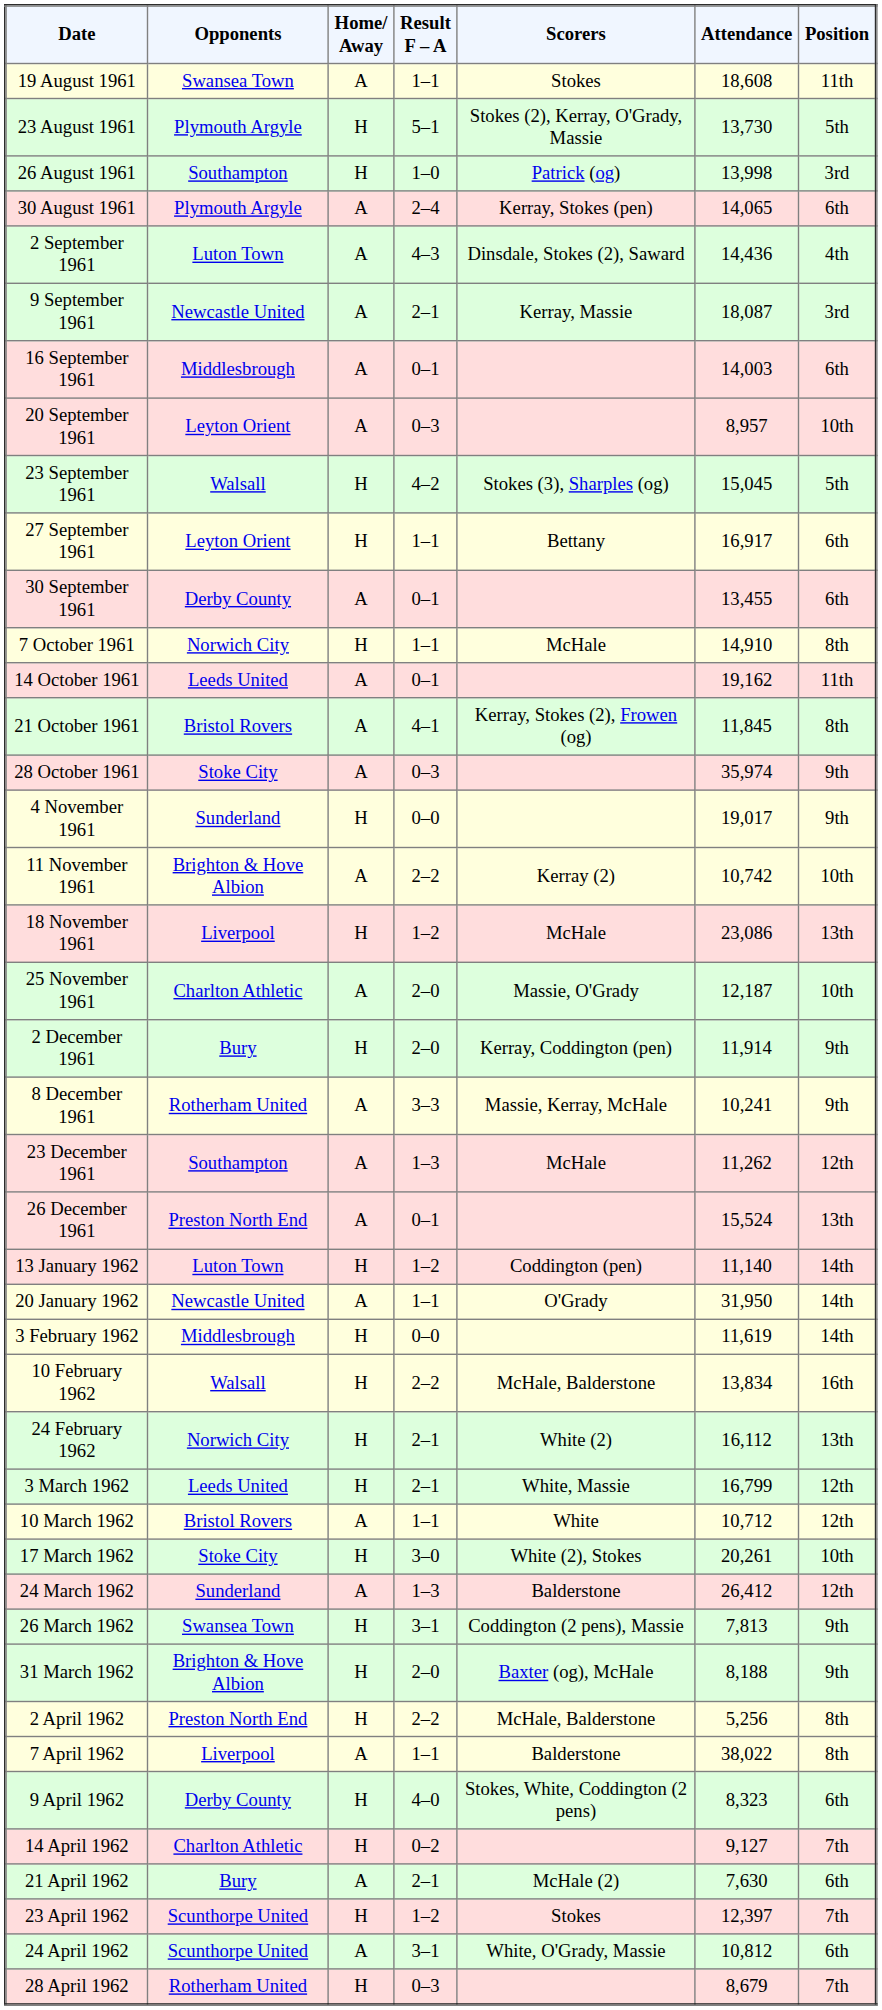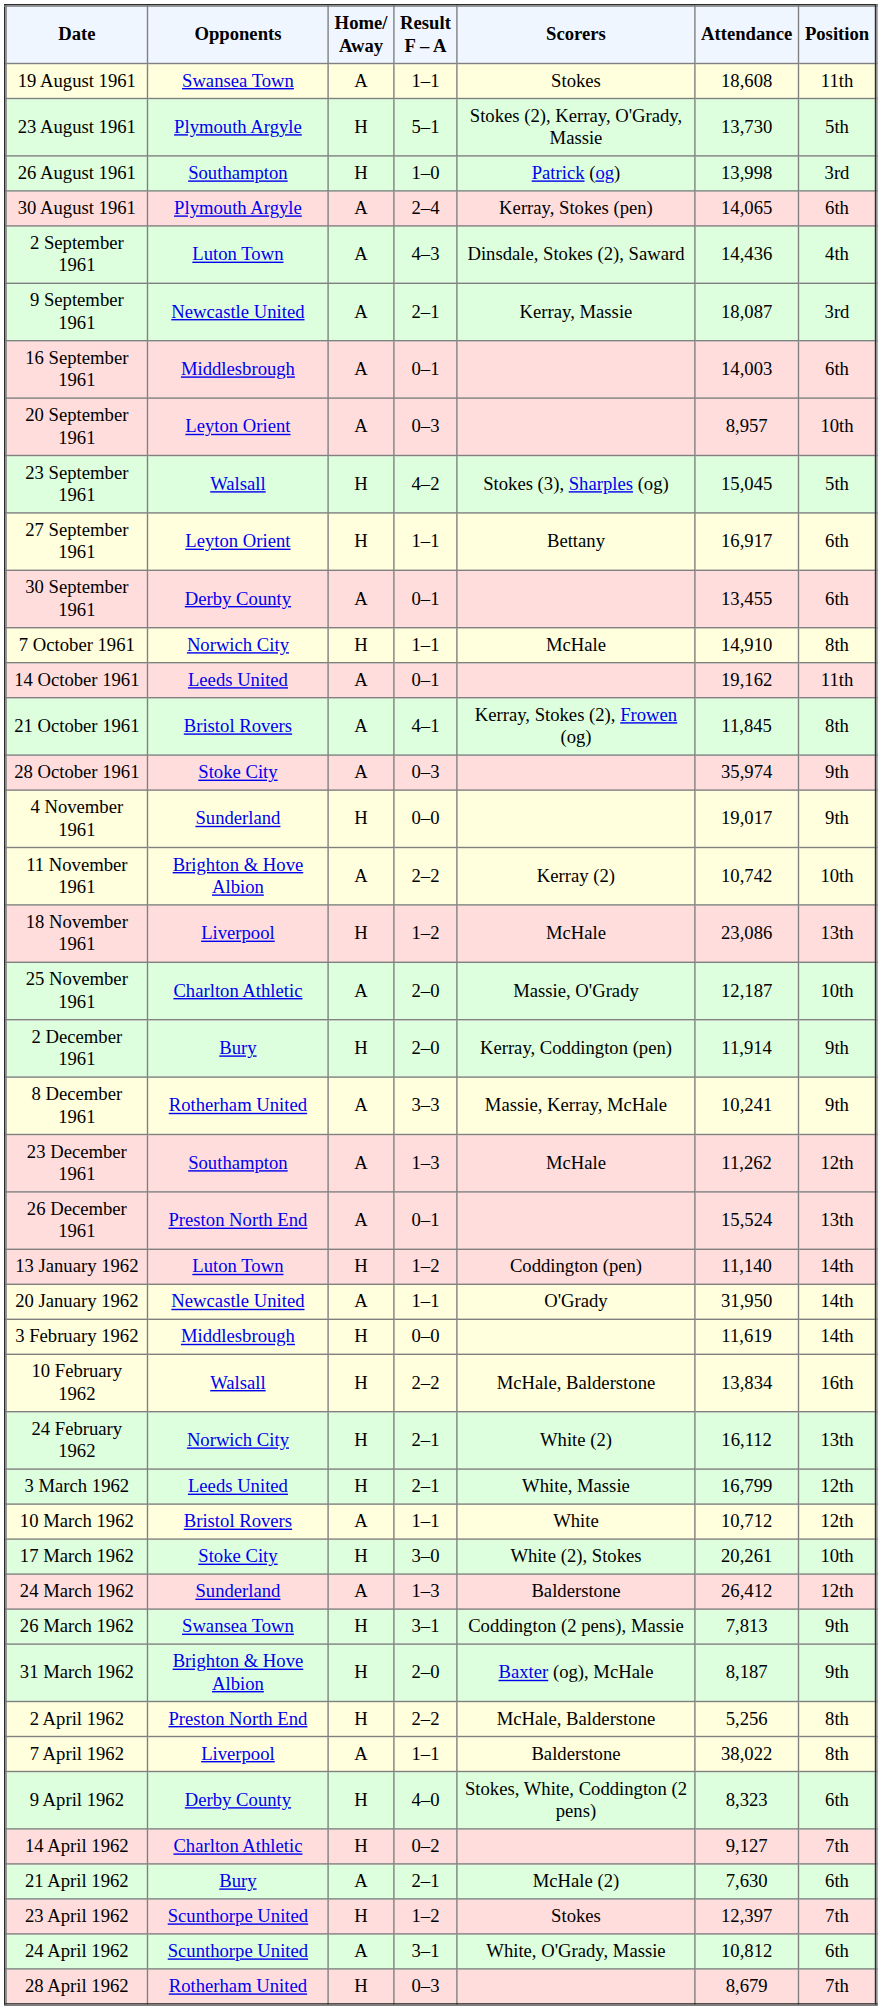31 March 1962 | Attendance: 8,188 -> 8,187
